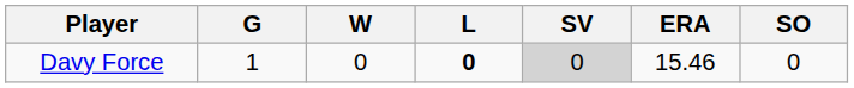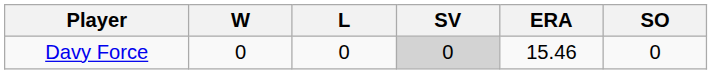- column: G | 1
Davy Force | L: bold -> normal
